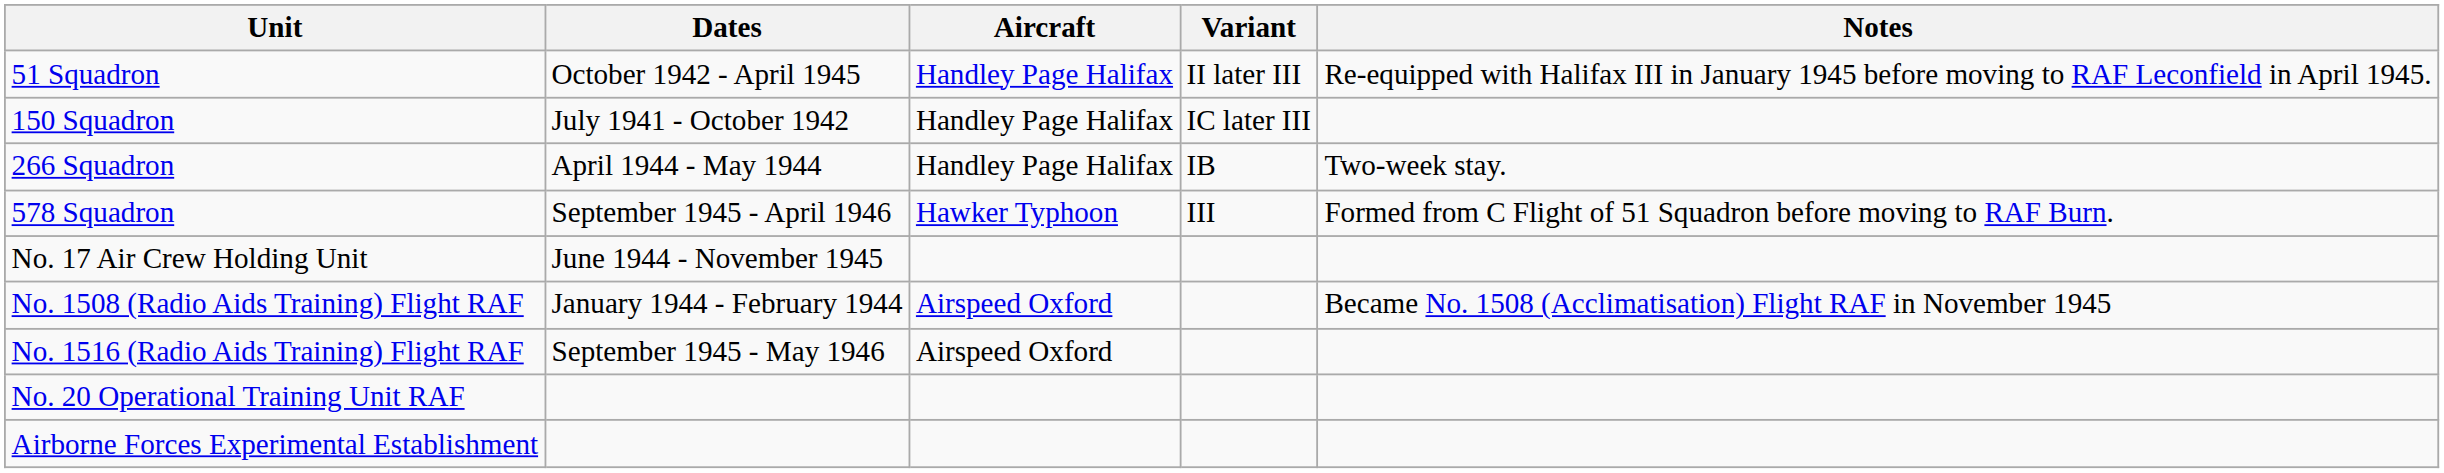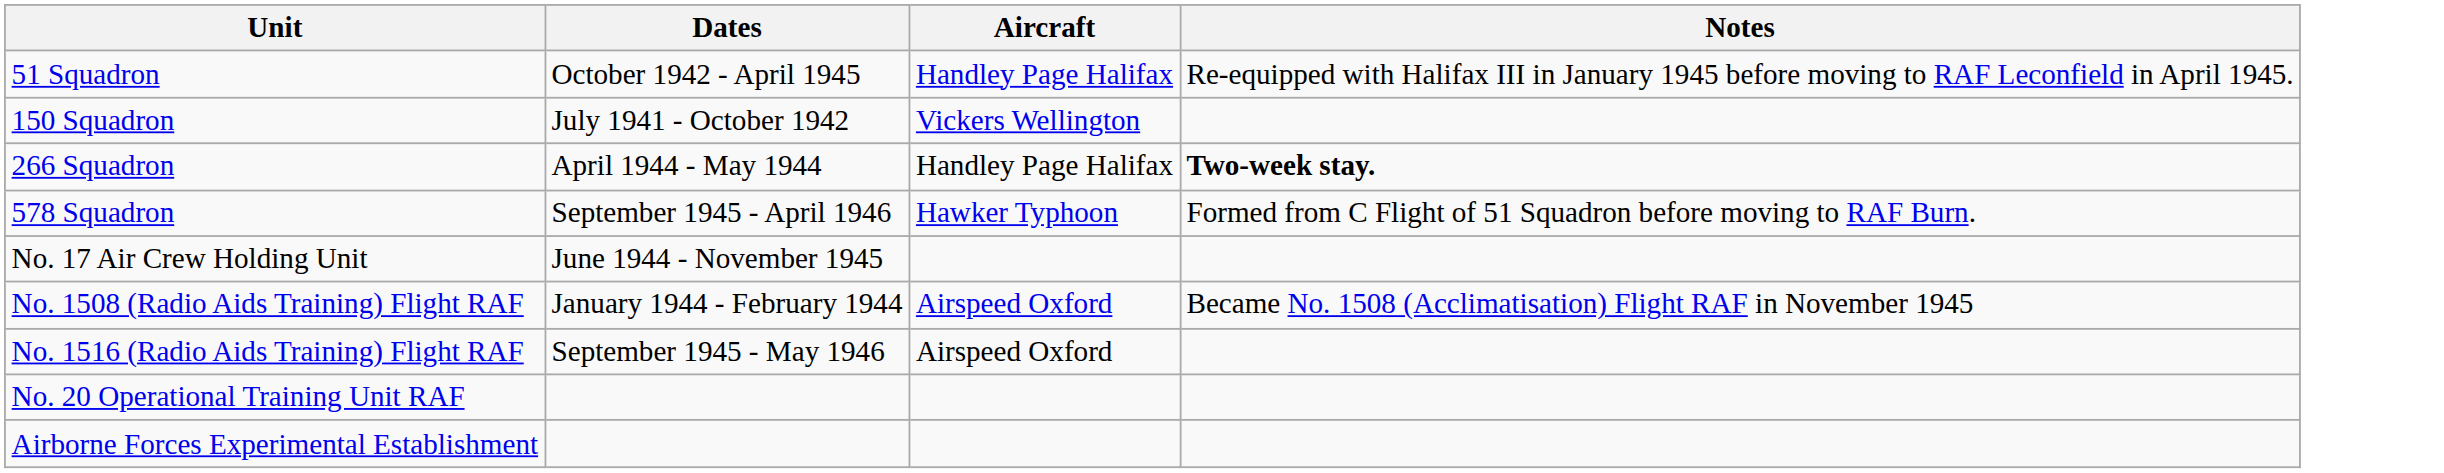- column: Variant | II later III | IC later III | IB | III
150 Squadron | Aircraft: Handley Page Halifax -> Vickers Wellington
266 Squadron | Notes: normal -> bold
